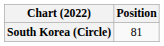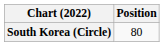South Korea (Circle) | Position: 81 -> 80
